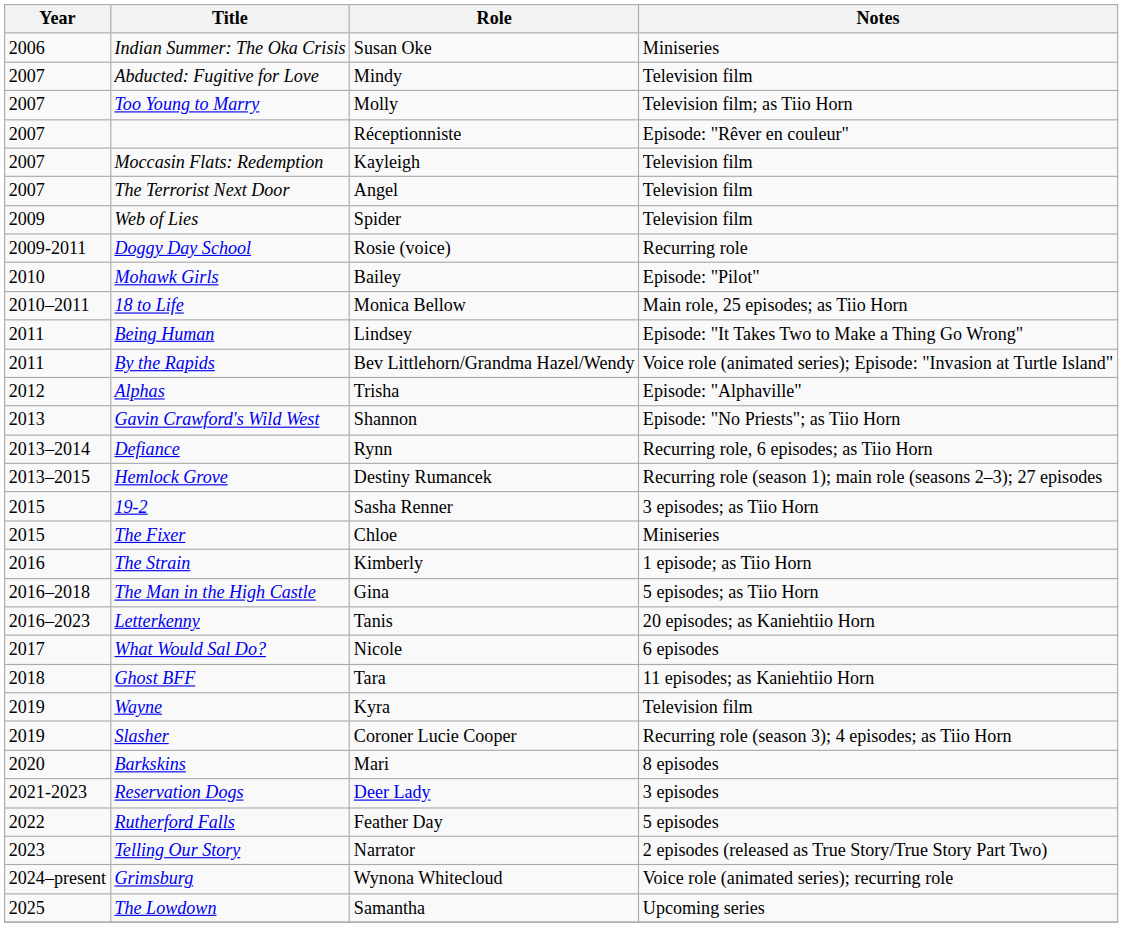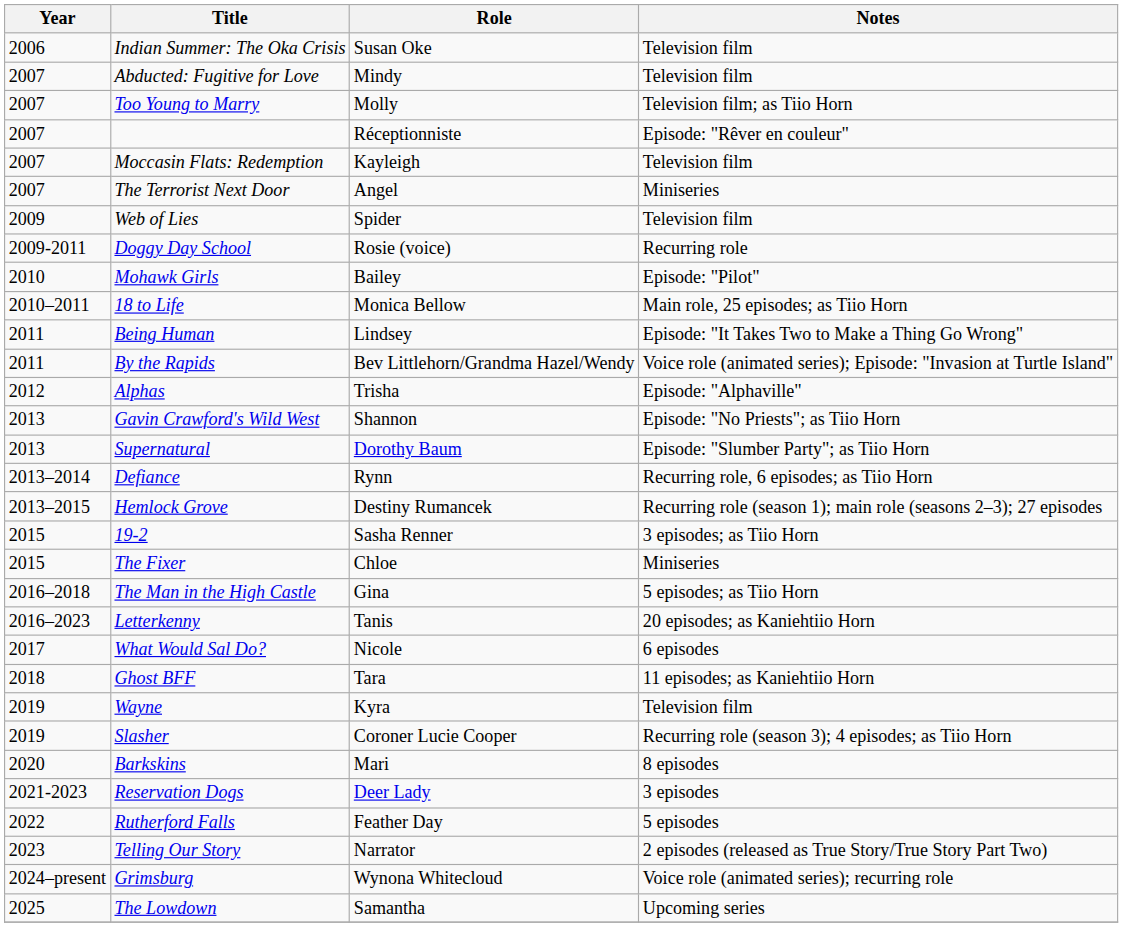Indian Summer: The Oka Crisis | Notes: Miniseries -> Television film
The Terrorist Next Door | Notes: Television film -> Miniseries
+ row: 2013 | Supernatural | Dorothy Baum | Episode: "Slumber Party"; as Tiio Horn
- row: 2016 | The Strain | Kimberly | 1 episode; as Tiio Horn
